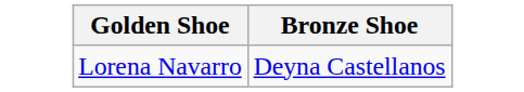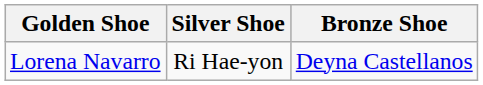+ column: Silver Shoe | Ri Hae-yon
